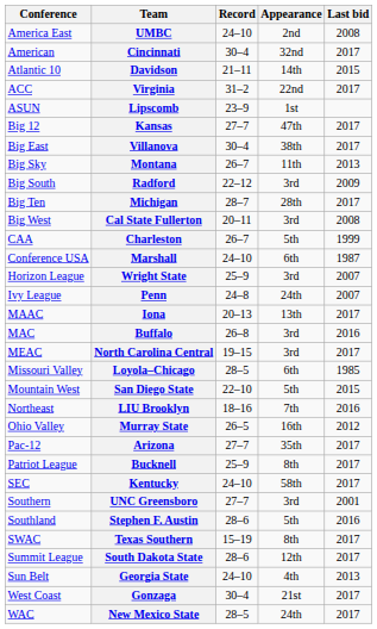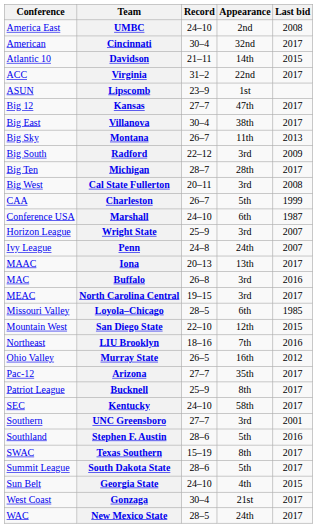San Diego State | Appearance: 5th -> 12th
South Dakota State | Appearance: 12th -> 5th
Georgia State | Last bid: 2013 -> 2015
